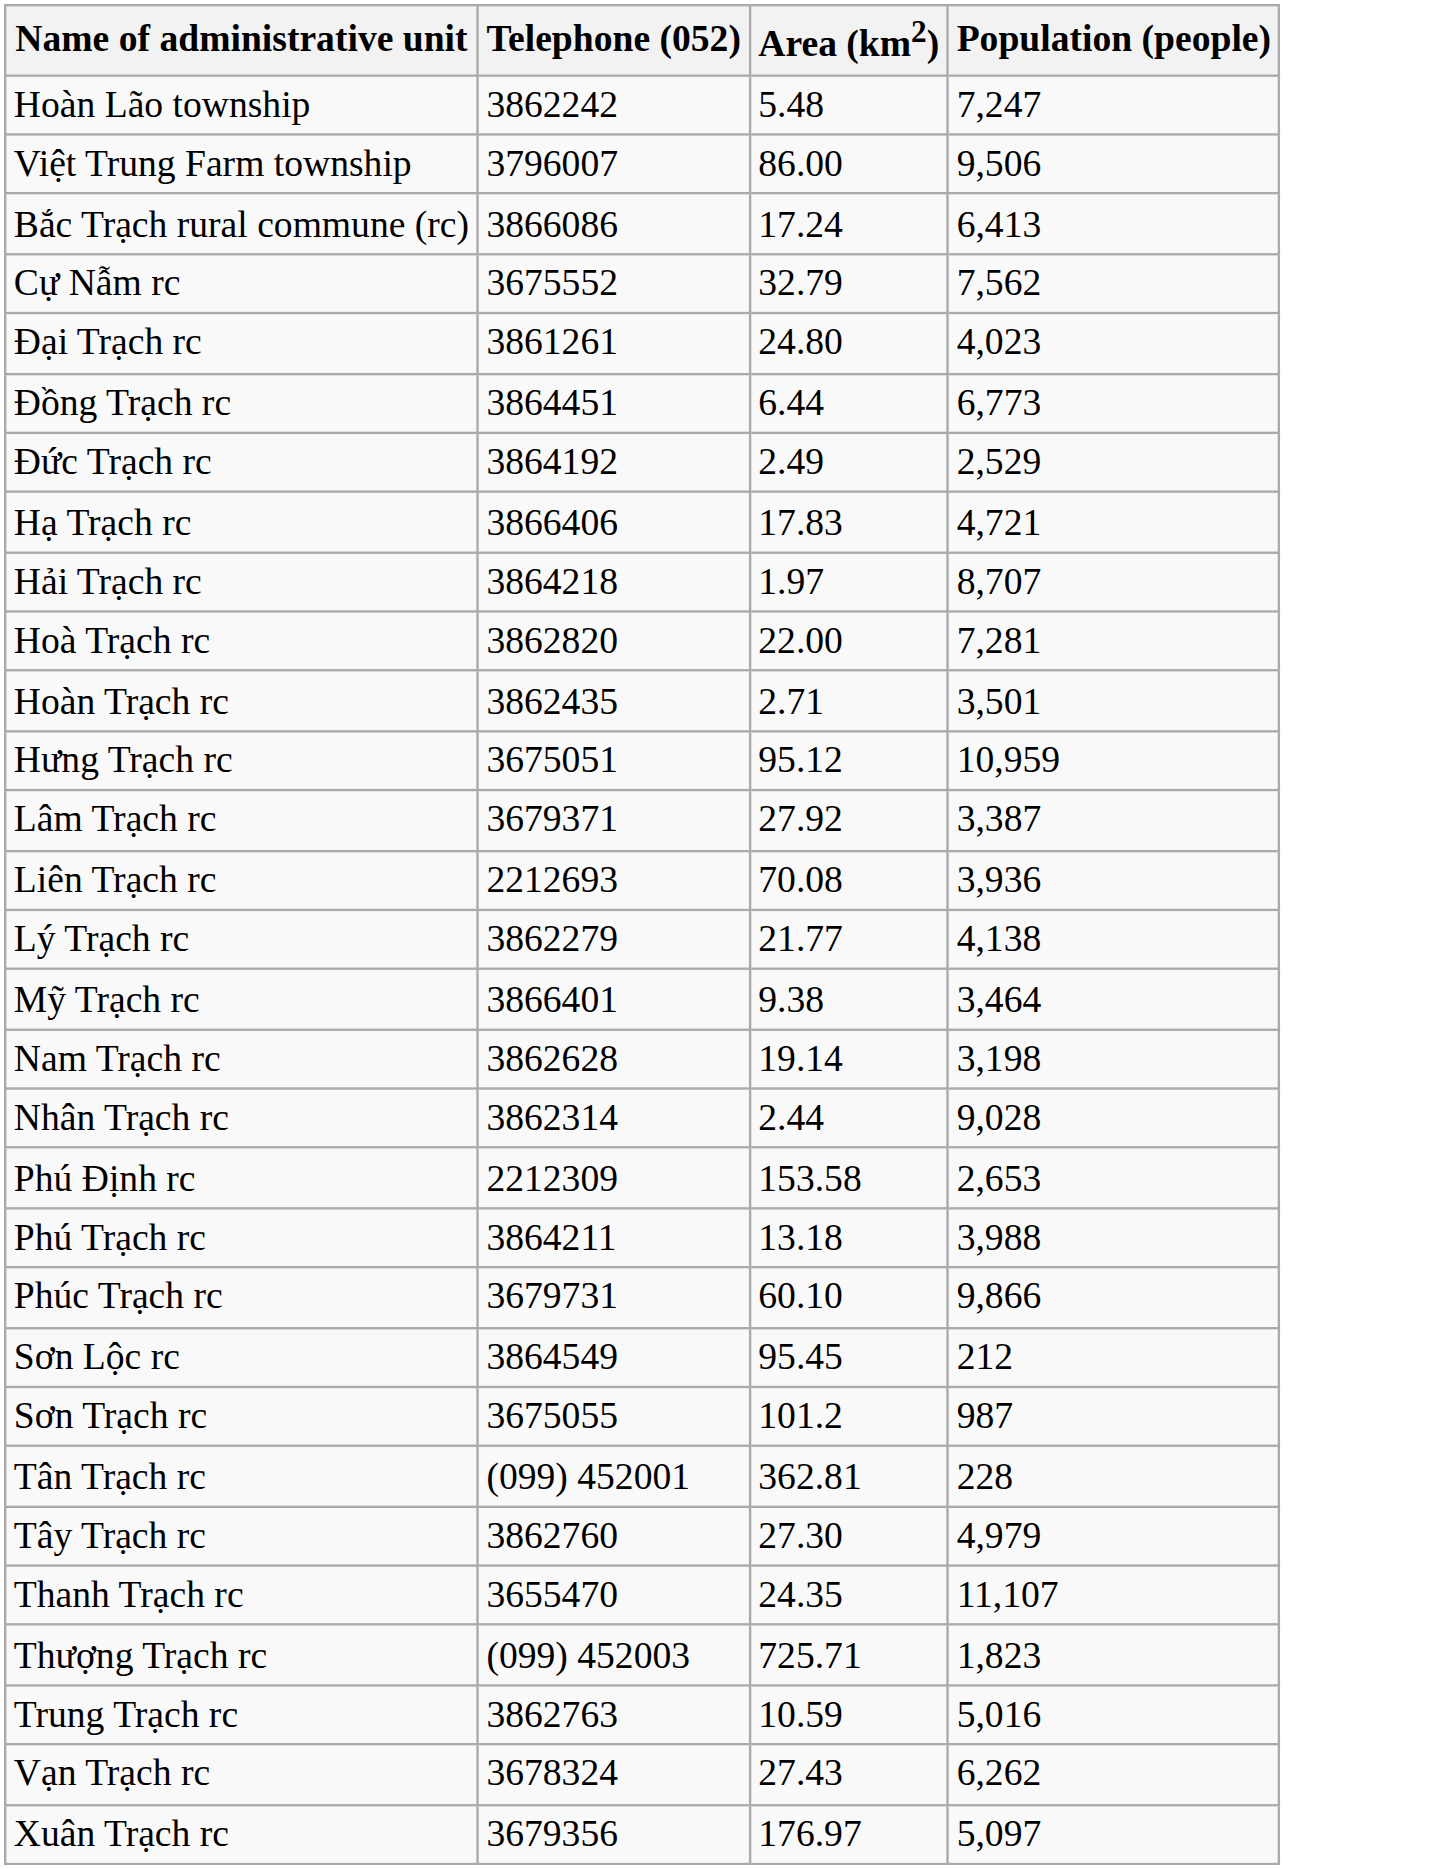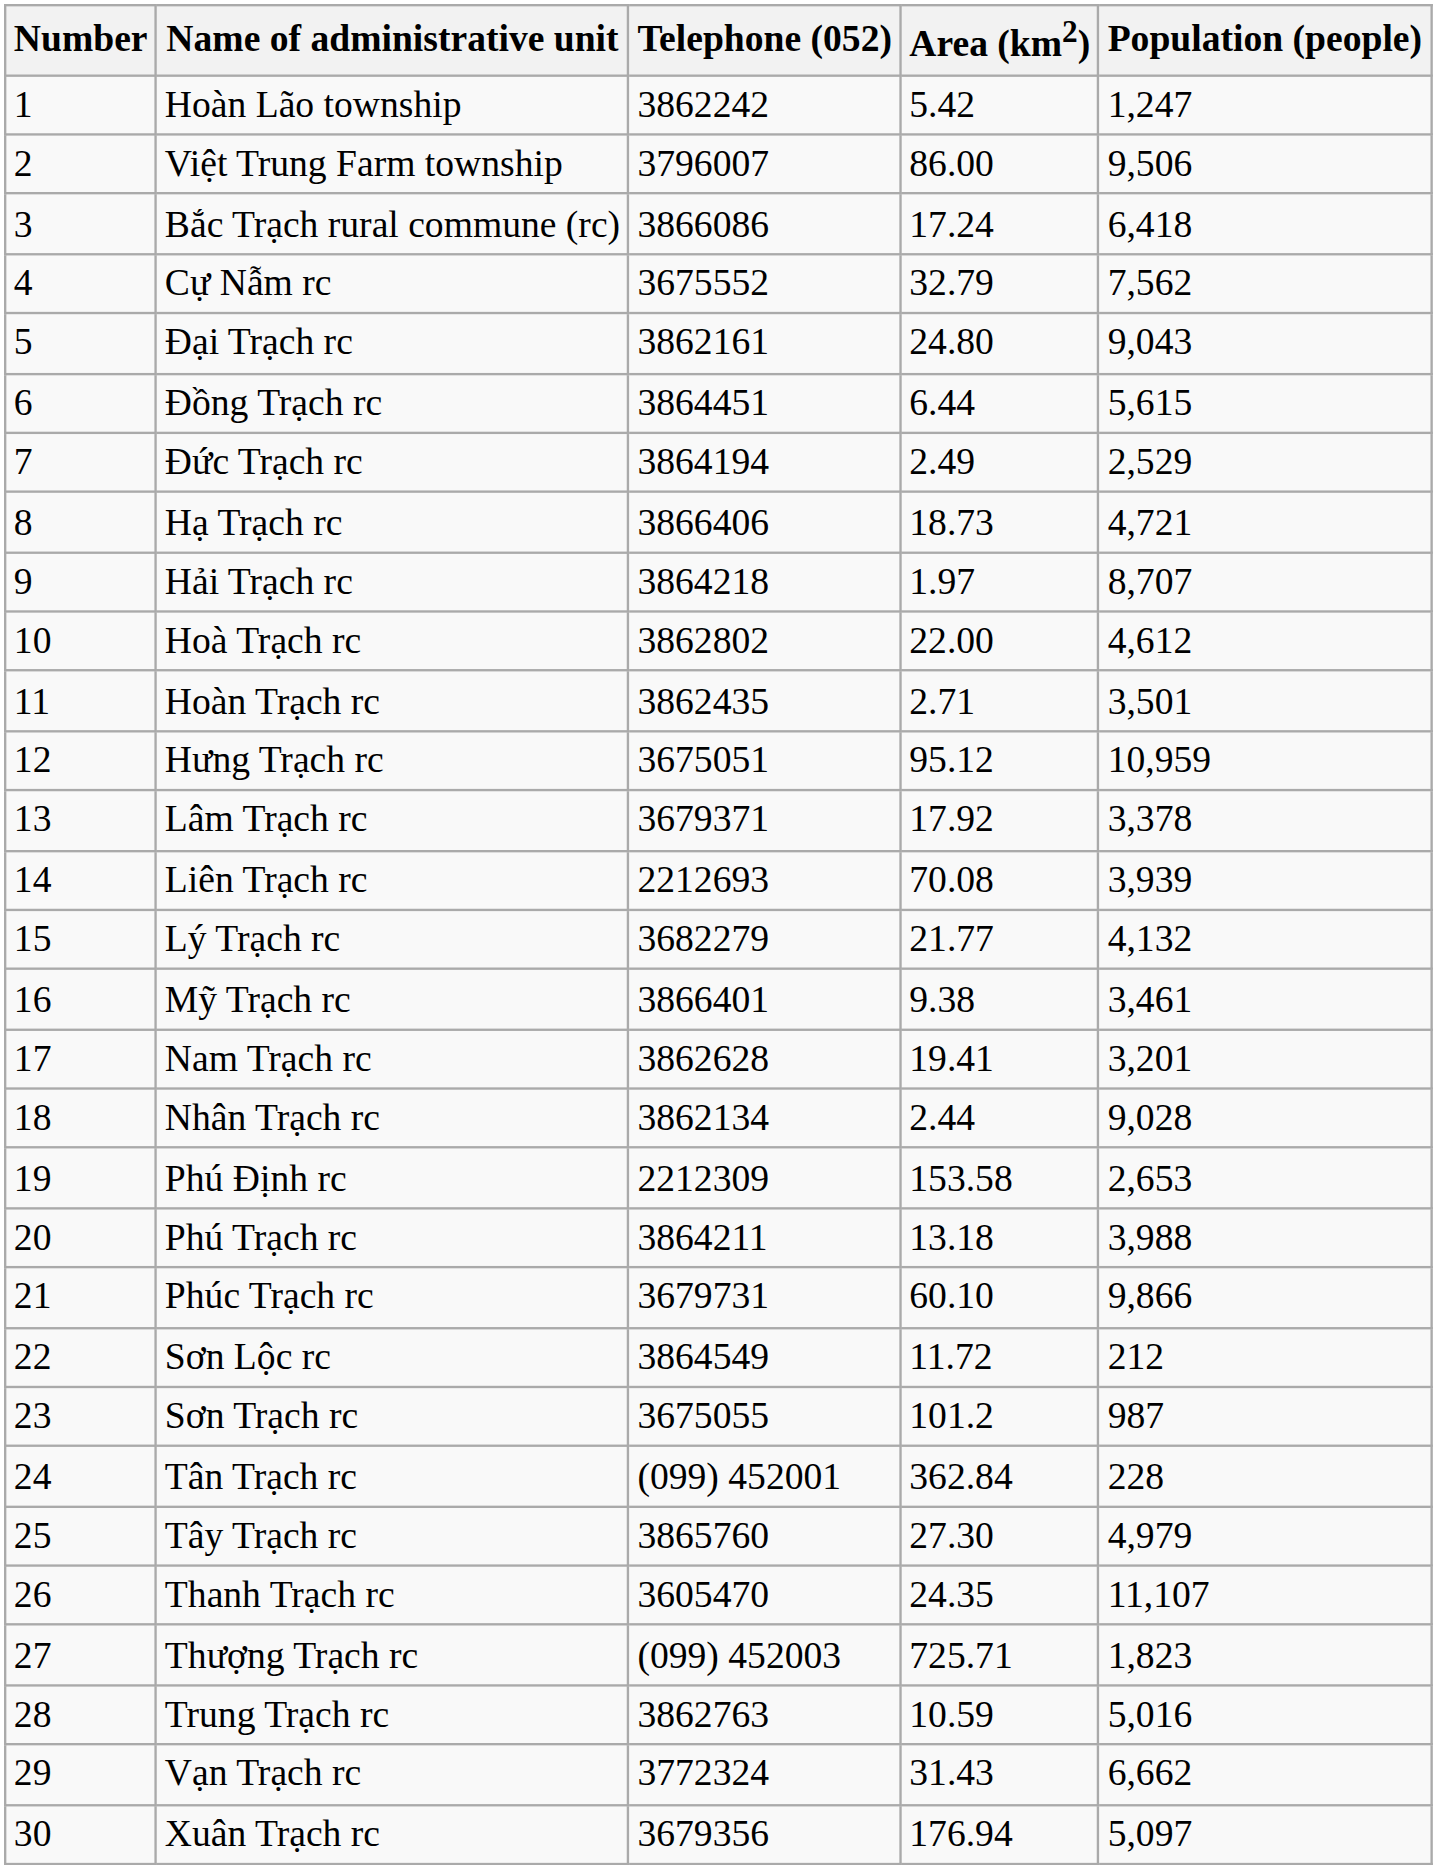+ column: Number | 1 | 2 | 3 | 4 | 5 | 6 | 7 | 8 | 9 | 10 | 11 | 12 | 13 | 14 | 15 | 16 | 17 | 18 | 19 | 20 | 21 | 22 | 23 | 24 | 25 | 26 | 27 | 28 | 29 | 30
Hoàn Lão township | Area (km2): 5.48 -> 5.42
Hoàn Lão township | Population (people): 7,247 -> 1,247
Bắc Trạch rural commune (rc) | Population (people): 6,413 -> 6,418
Đại Trạch rc | Telephone (052): 3861261 -> 3862161
Đại Trạch rc | Population (people): 4,023 -> 9,043
Đồng Trạch rc | Population (people): 6,773 -> 5,615
Đức Trạch rc | Telephone (052): 3864192 -> 3864194
Hạ Trạch rc | Area (km2): 17.83 -> 18.73
Hoà Trạch rc | Telephone (052): 3862820 -> 3862802
Hoà Trạch rc | Population (people): 7,281 -> 4,612
Lâm Trạch rc | Area (km2): 27.92 -> 17.92
Lâm Trạch rc | Population (people): 3,387 -> 3,378
Liên Trạch rc | Population (people): 3,936 -> 3,939
Lý Trạch rc | Telephone (052): 3862279 -> 3682279
Lý Trạch rc | Population (people): 4,138 -> 4,132
Mỹ Trạch rc | Population (people): 3,464 -> 3,461
Nam Trạch rc | Area (km2): 19.14 -> 19.41
Nam Trạch rc | Population (people): 3,198 -> 3,201
Nhân Trạch rc | Telephone (052): 3862314 -> 3862134
Sơn Lộc rc | Area (km2): 95.45 -> 11.72
Tân Trạch rc | Area (km2): 362.81 -> 362.84
Tây Trạch rc | Telephone (052): 3862760 -> 3865760
Thanh Trạch rc | Telephone (052): 3655470 -> 3605470
Vạn Trạch rc | Telephone (052): 3678324 -> 3772324
Vạn Trạch rc | Area (km2): 27.43 -> 31.43
Vạn Trạch rc | Population (people): 6,262 -> 6,662
Xuân Trạch rc | Area (km2): 176.97 -> 176.94
